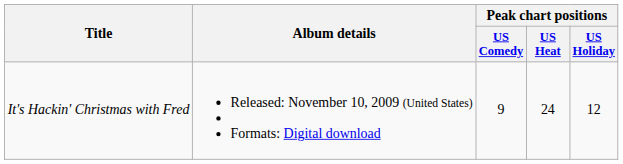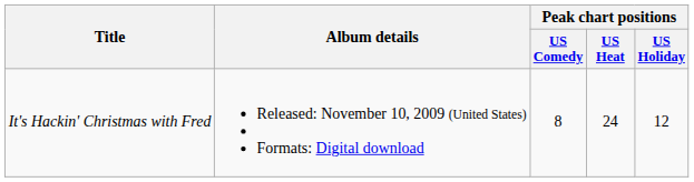It's Hackin' Christmas with Fred | Peak chart positions / US Comedy: 9 -> 8
